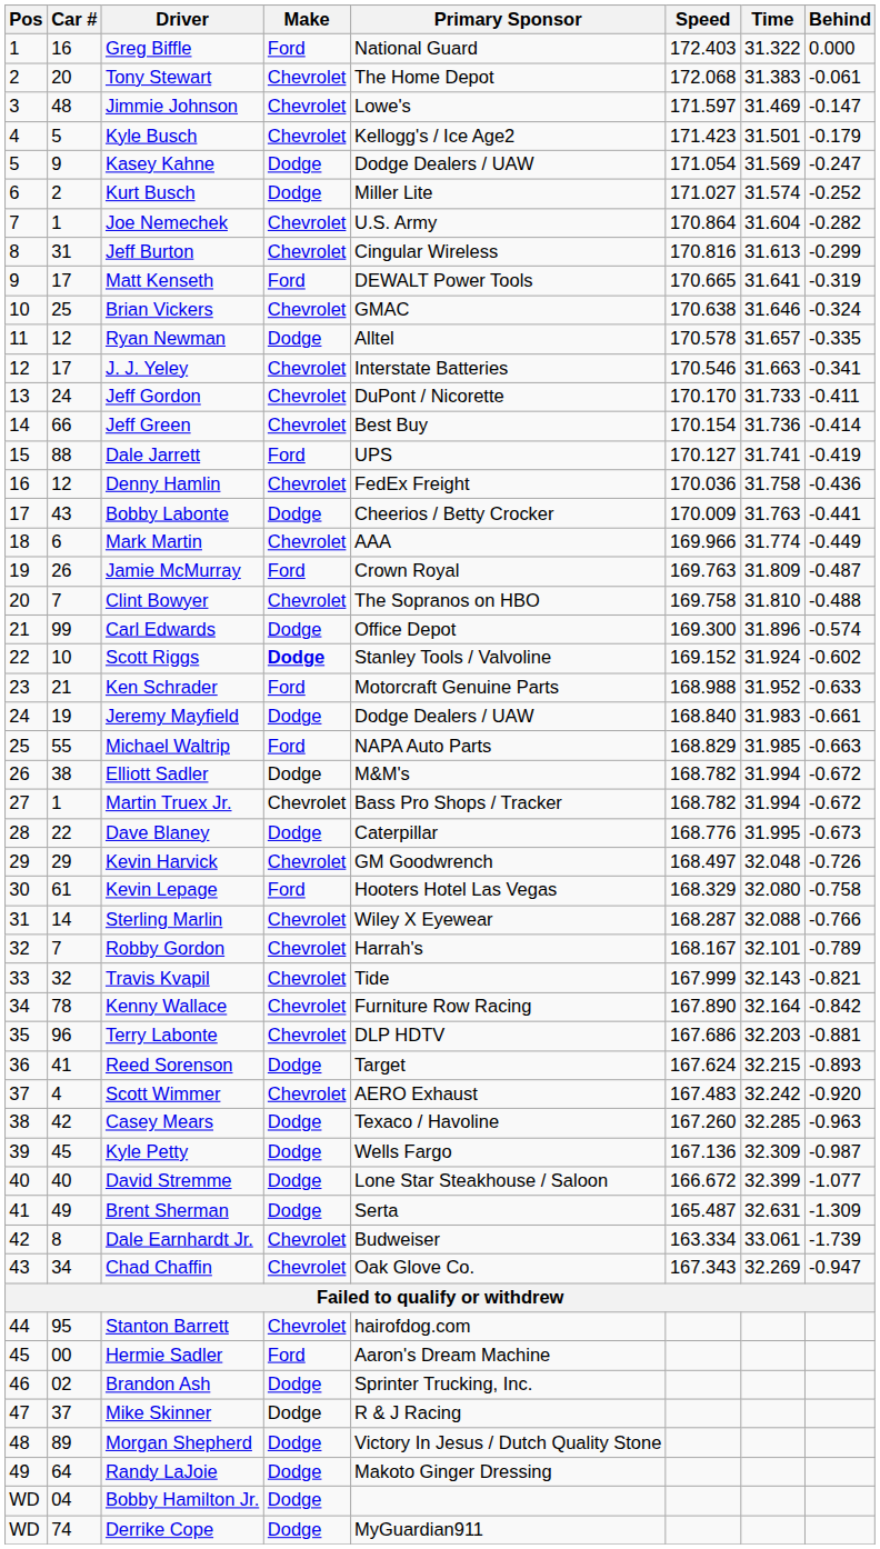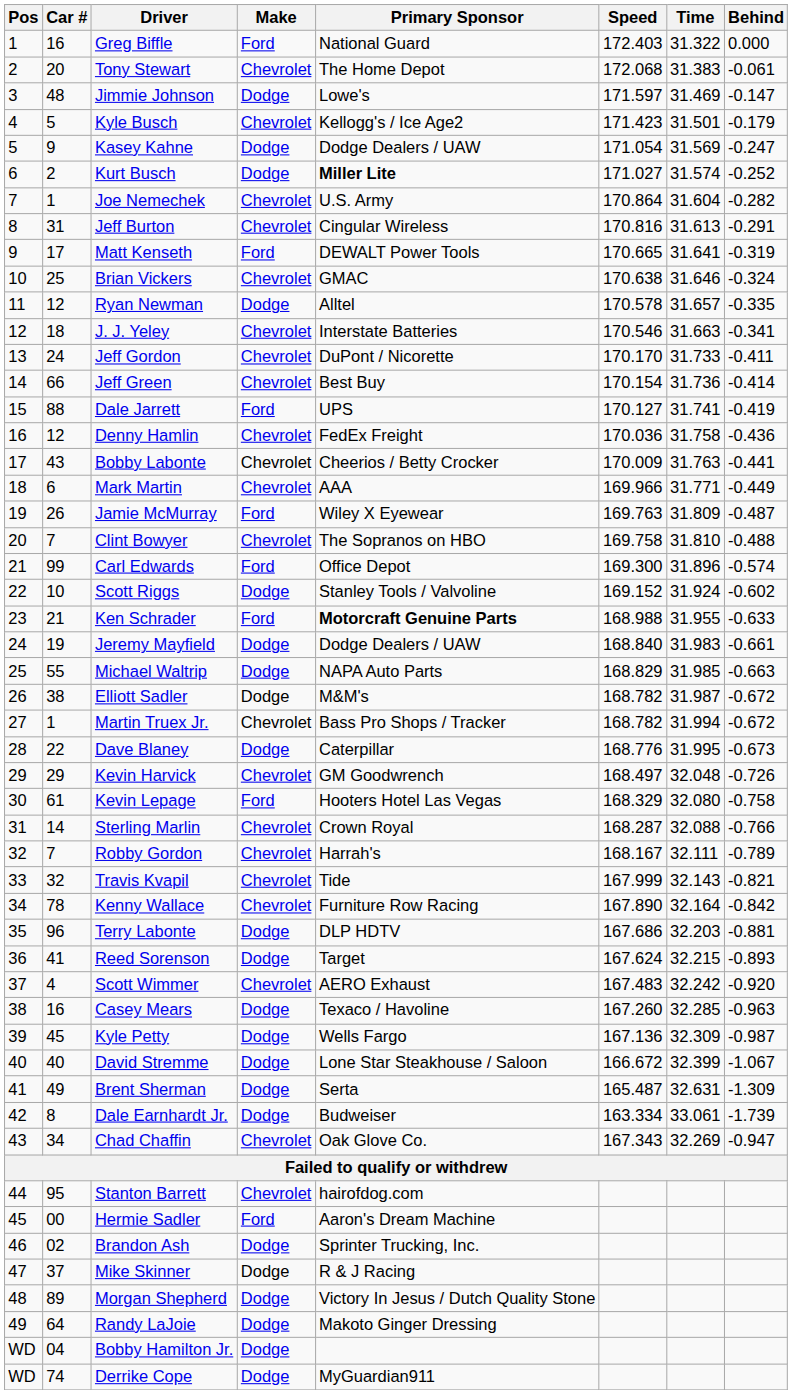Jimmie Johnson | Make: Chevrolet -> Dodge
Kurt Busch | Primary Sponsor: normal -> bold
Jeff Burton | Behind: -0.299 -> -0.291
J. J. Yeley | Car #: 17 -> 18
Bobby Labonte | Make: Dodge -> Chevrolet
Mark Martin | Time: 31.774 -> 31.771
Jamie McMurray | Primary Sponsor: Crown Royal -> Wiley X Eyewear
Carl Edwards | Make: Dodge -> Ford
Scott Riggs | Make: bold -> normal
Ken Schrader | Primary Sponsor: normal -> bold
Ken Schrader | Time: 31.952 -> 31.955
Michael Waltrip | Make: Ford -> Dodge
Elliott Sadler | Time: 31.994 -> 31.987
Sterling Marlin | Primary Sponsor: Wiley X Eyewear -> Crown Royal
Robby Gordon | Time: 32.101 -> 32.111
Terry Labonte | Make: Chevrolet -> Dodge
Casey Mears | Car #: 42 -> 16
David Stremme | Behind: -1.077 -> -1.067
Dale Earnhardt Jr. | Make: Chevrolet -> Dodge
